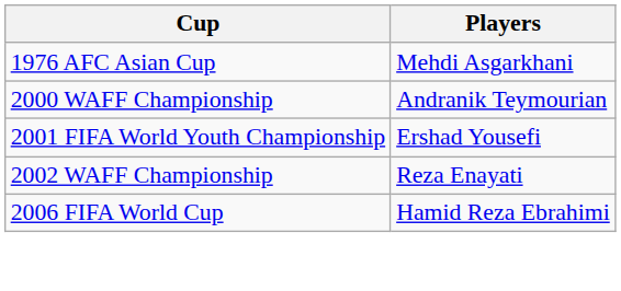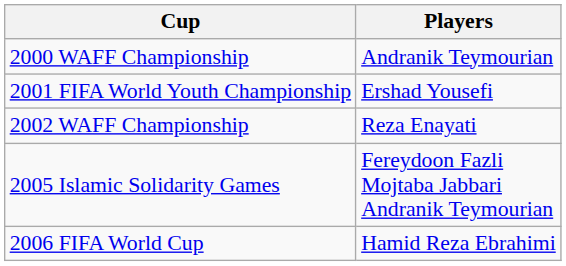- row: 1976 AFC Asian Cup | Mehdi Asgarkhani
+ row: 2005 Islamic Solidarity Games | Fereydoon Fazli Mojtaba Jabbari Andranik Teymourian
